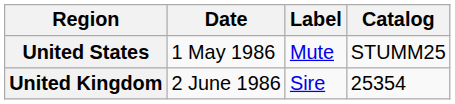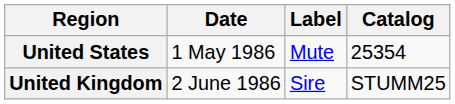United States | Catalog: STUMM25 -> 25354
United Kingdom | Catalog: 25354 -> STUMM25
